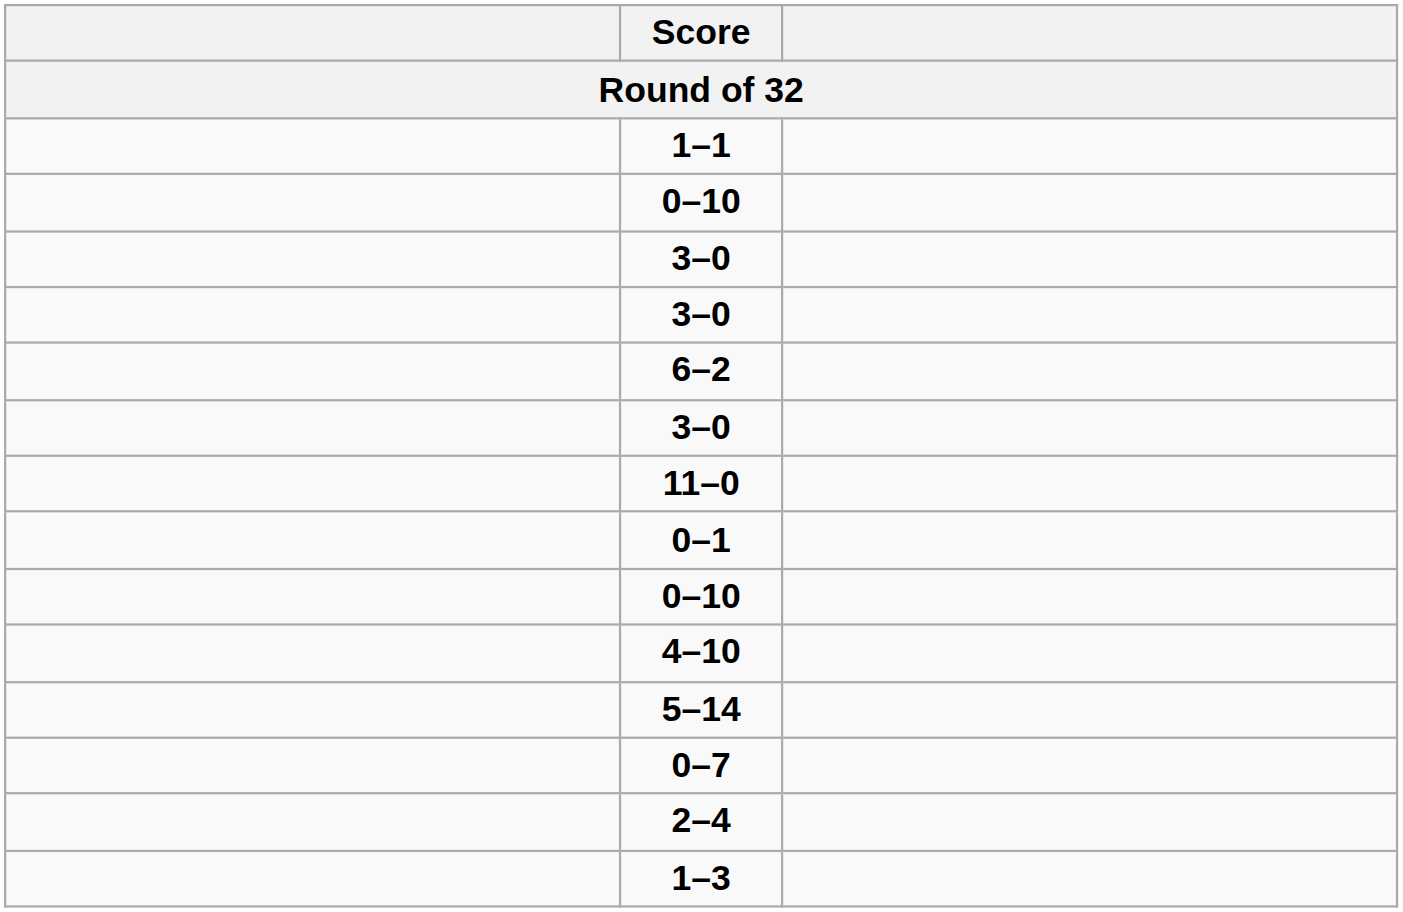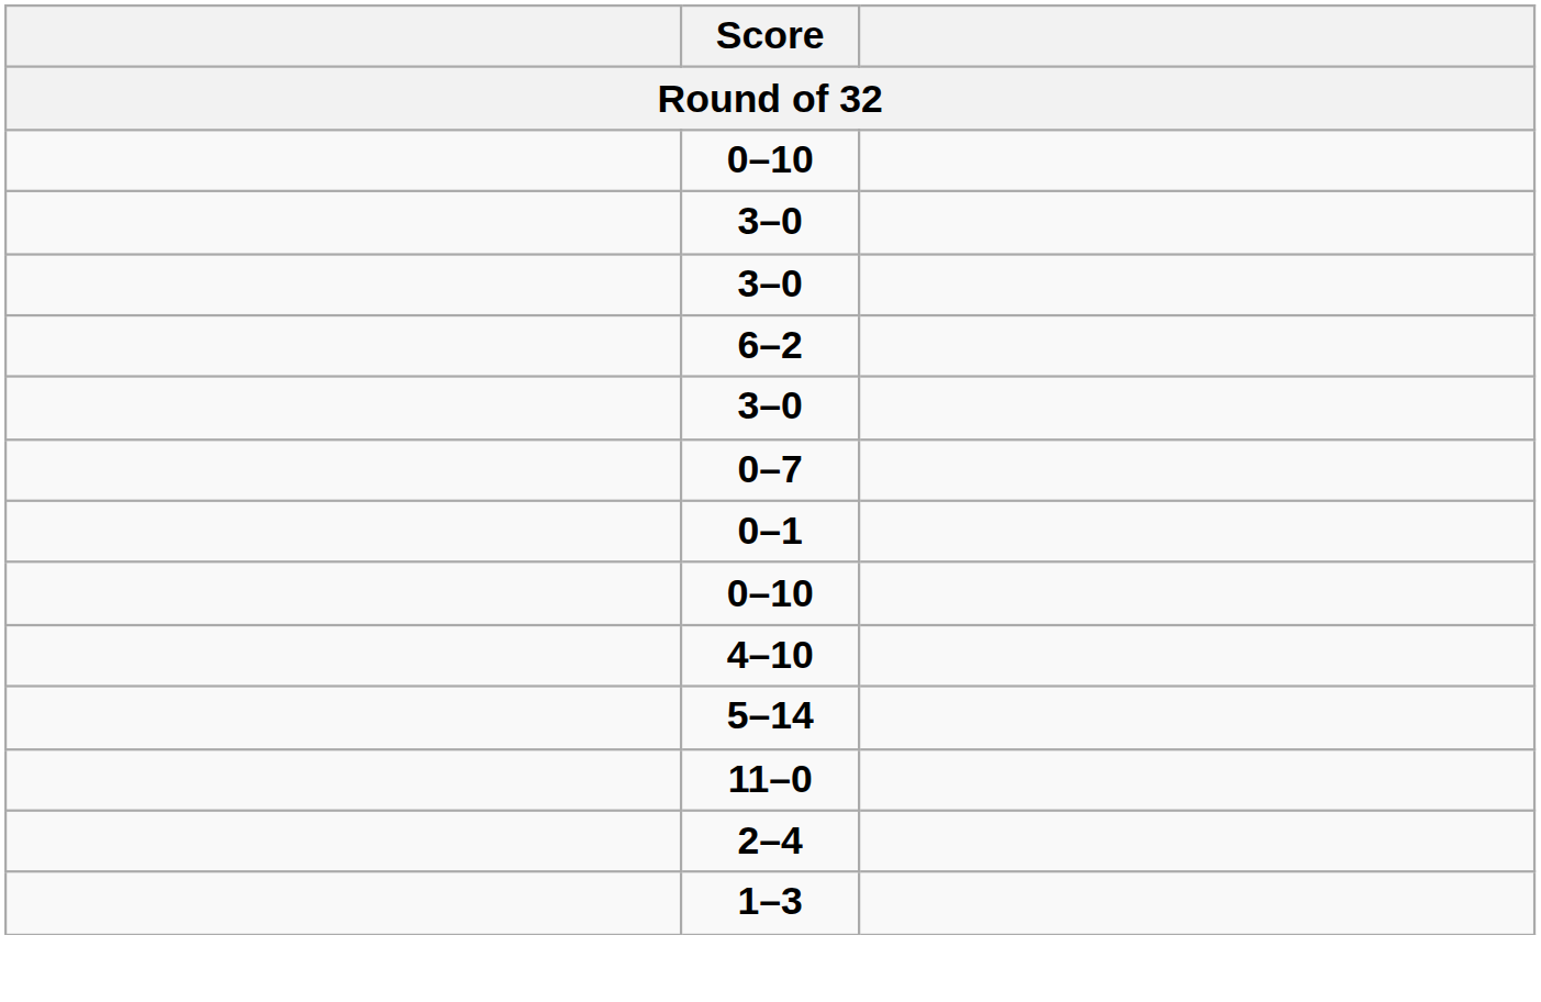- row: 1–1
rows swapped: 0–7 <-> 11–0
